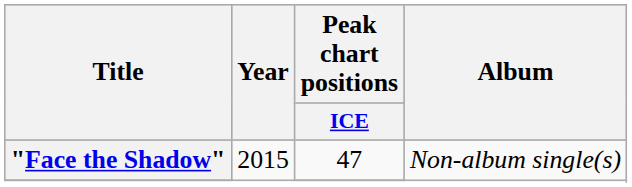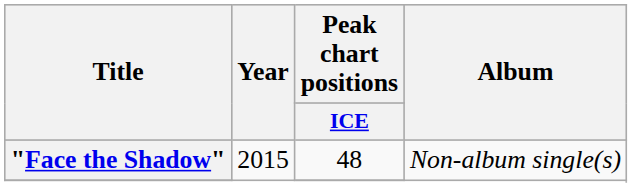"Face the Shadow" | Peak chart positions / ICE: 47 -> 48
